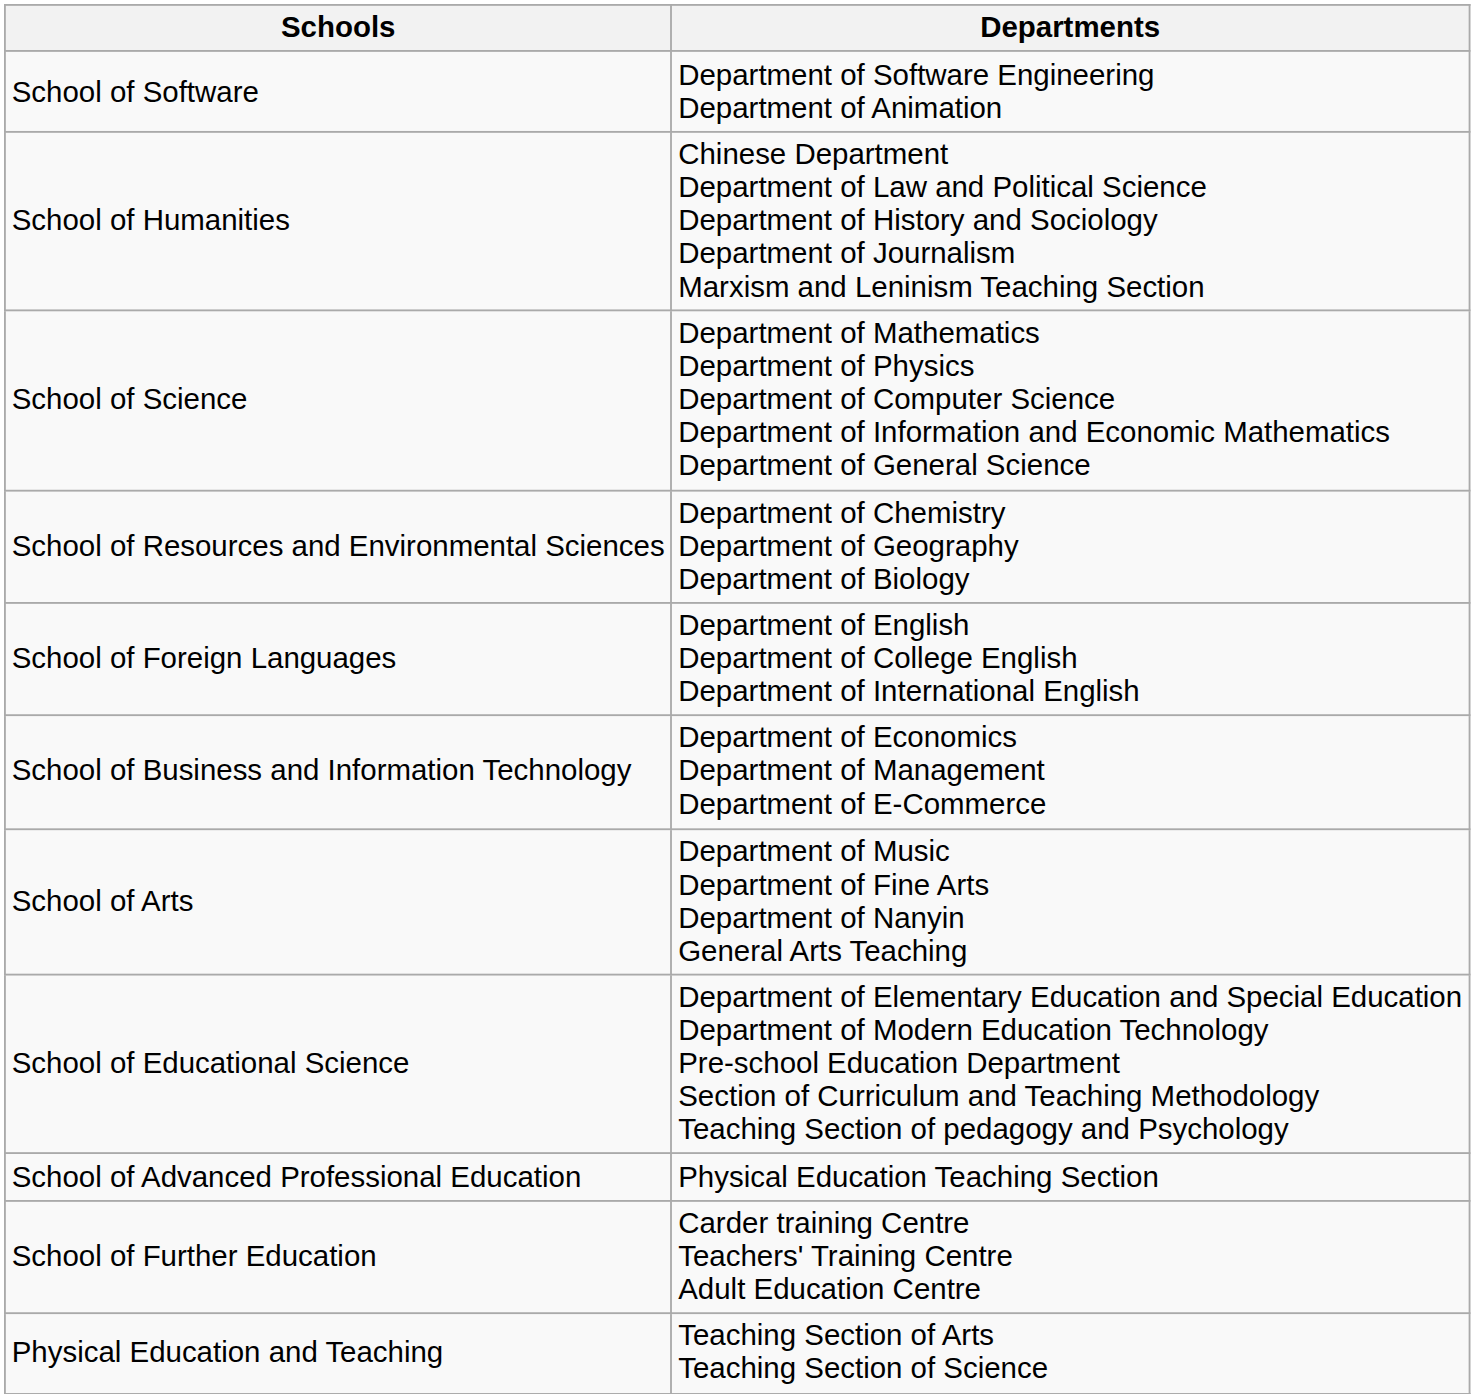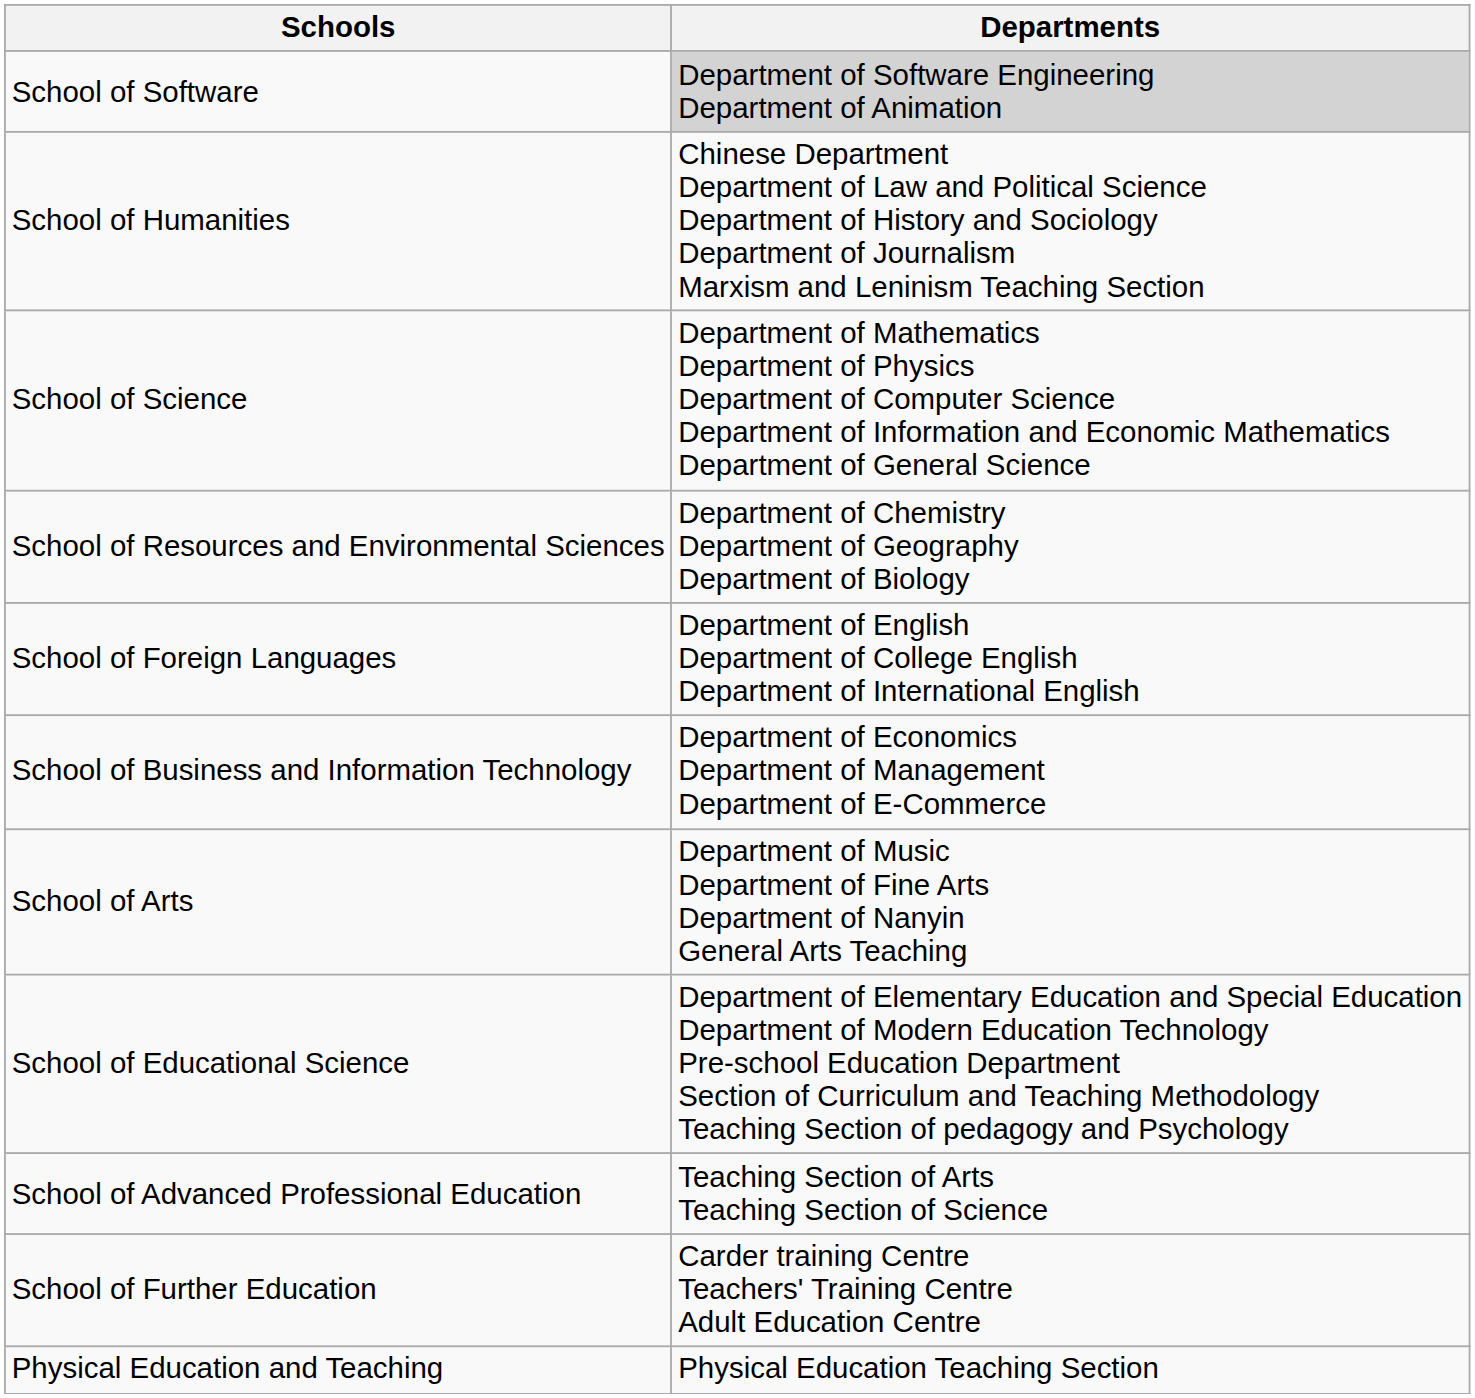School of Software | Departments: no background -> lightgrey background
School of Advanced Professional Education | Departments: Physical Education Teaching Section -> Teaching Section of Arts Teaching Section of Science
Physical Education and Teaching | Departments: Teaching Section of Arts Teaching Section of Science -> Physical Education Teaching Section
